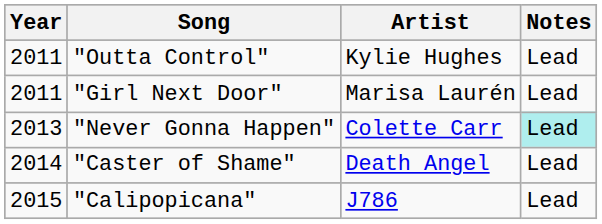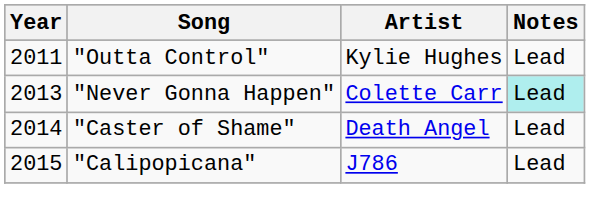- row: 2011 | "Girl Next Door" | Marisa Laurén | Lead
